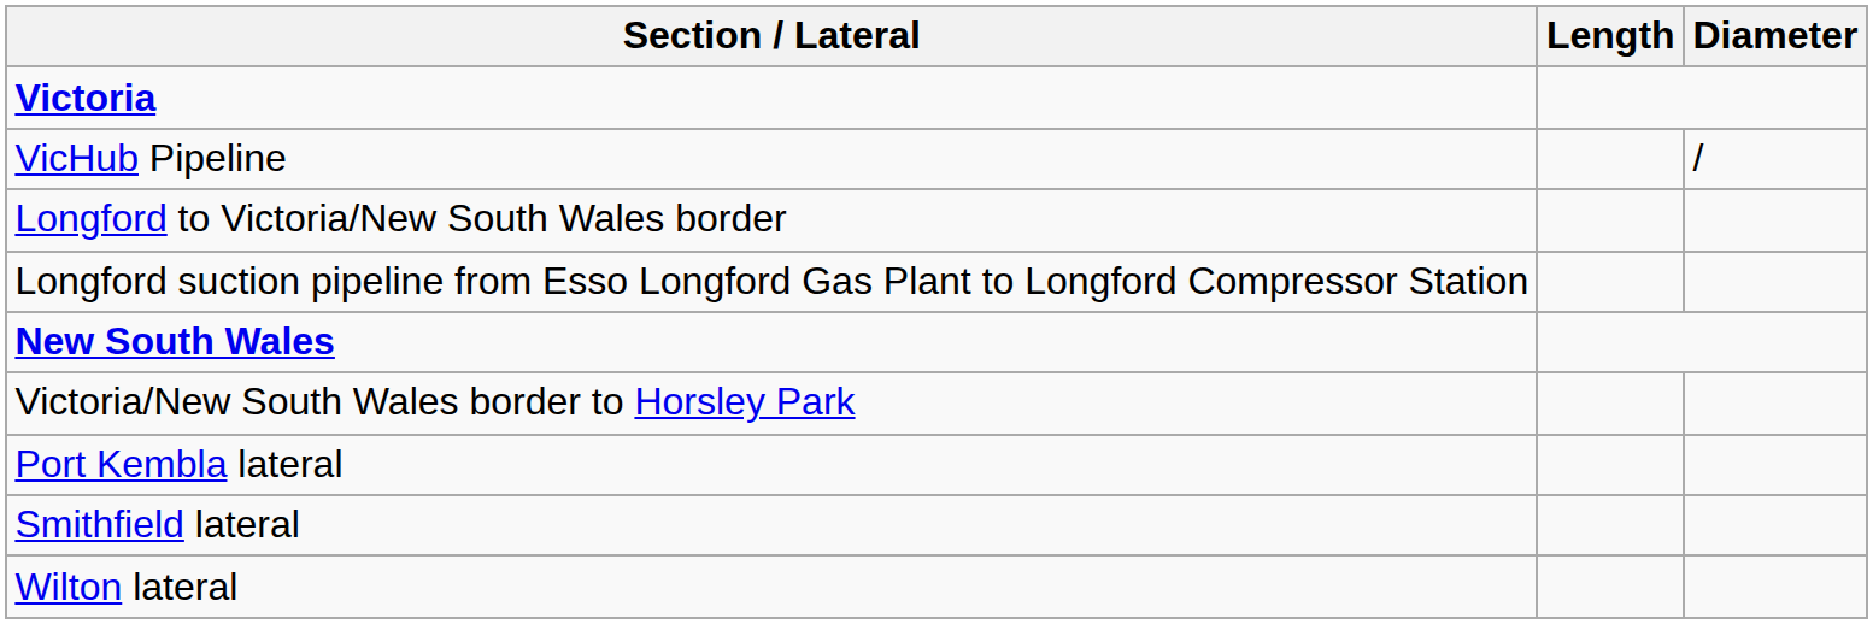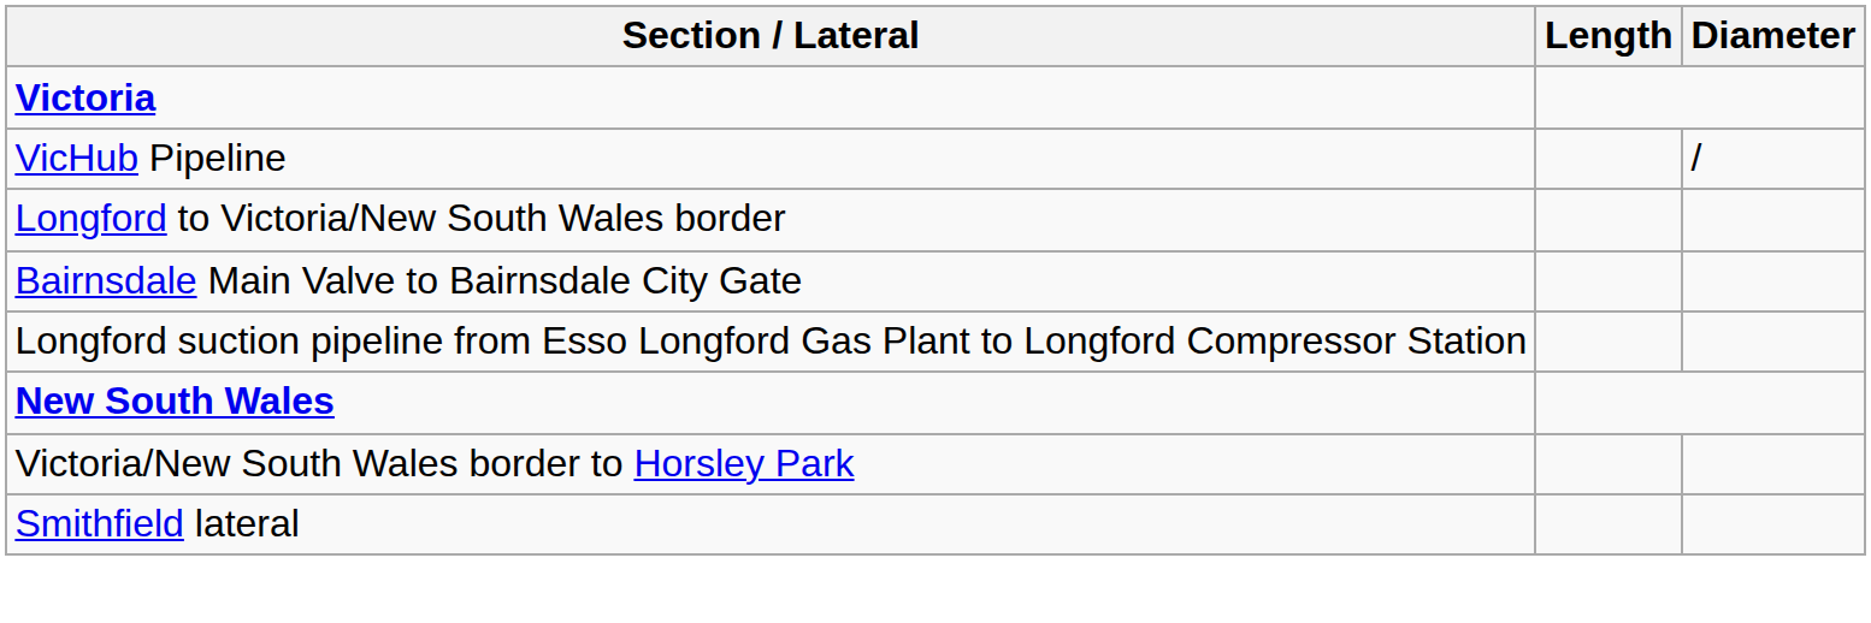+ row: Bairnsdale Main Valve to Bairnsdale City Gate
- row: Port Kembla lateral
- row: Wilton lateral
